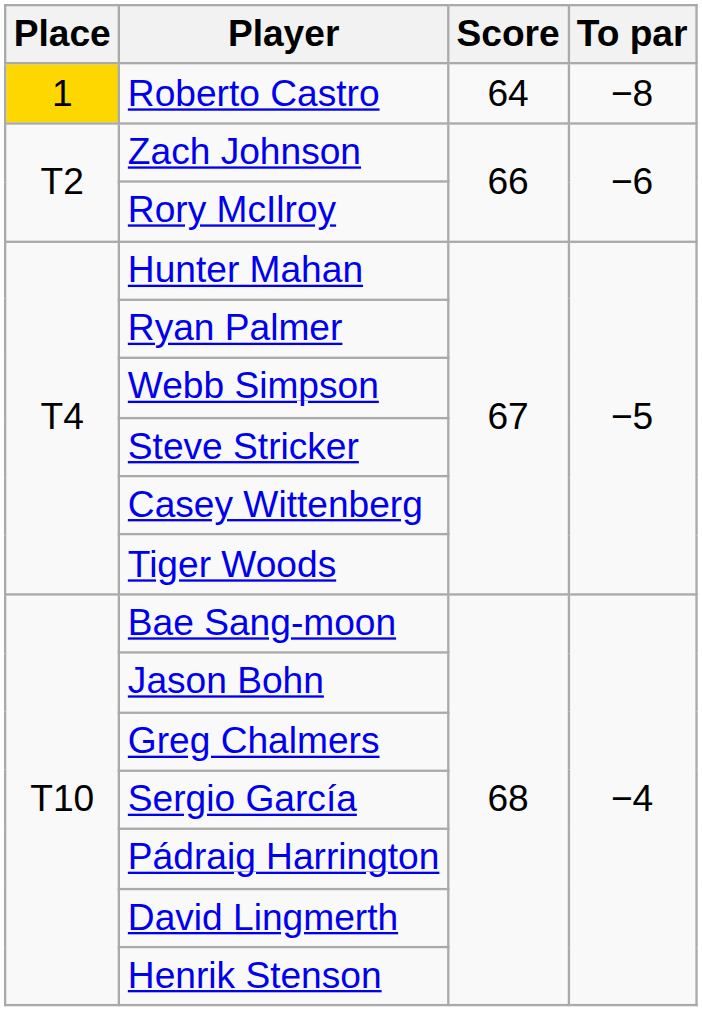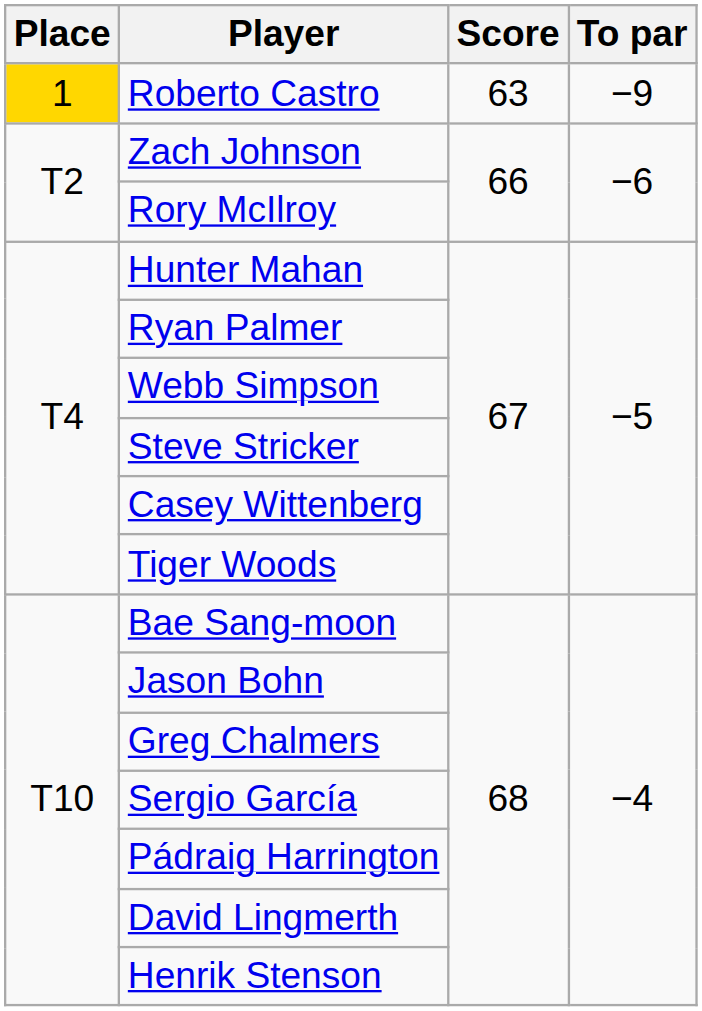Roberto Castro | Score: 64 -> 63
Roberto Castro | To par: −8 -> −9
